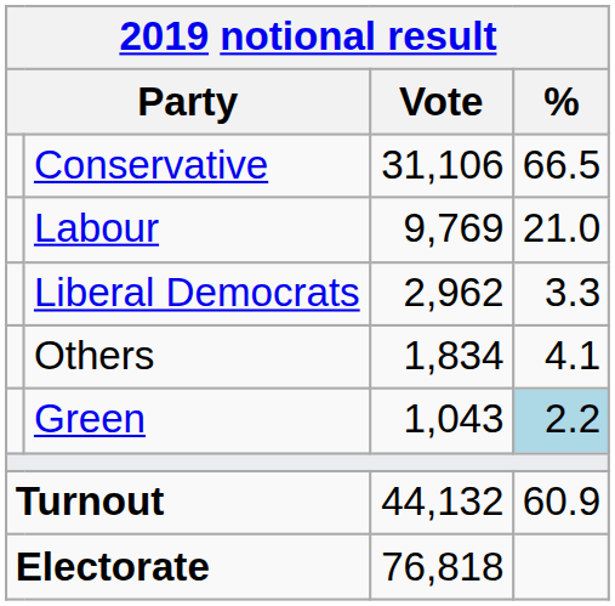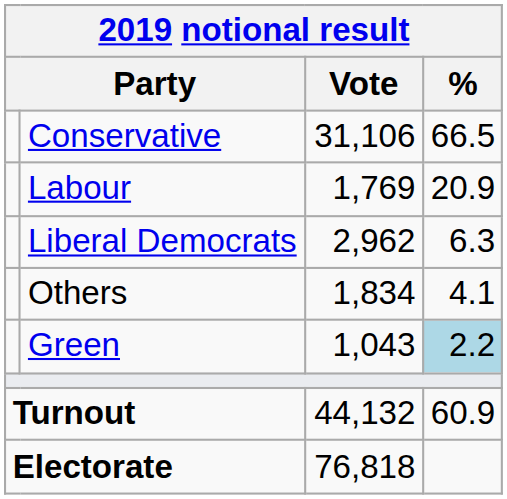Labour | Vote: 9,769 -> 1,769
Labour | %: 21.0 -> 20.9
Liberal Democrats | %: 3.3 -> 6.3
